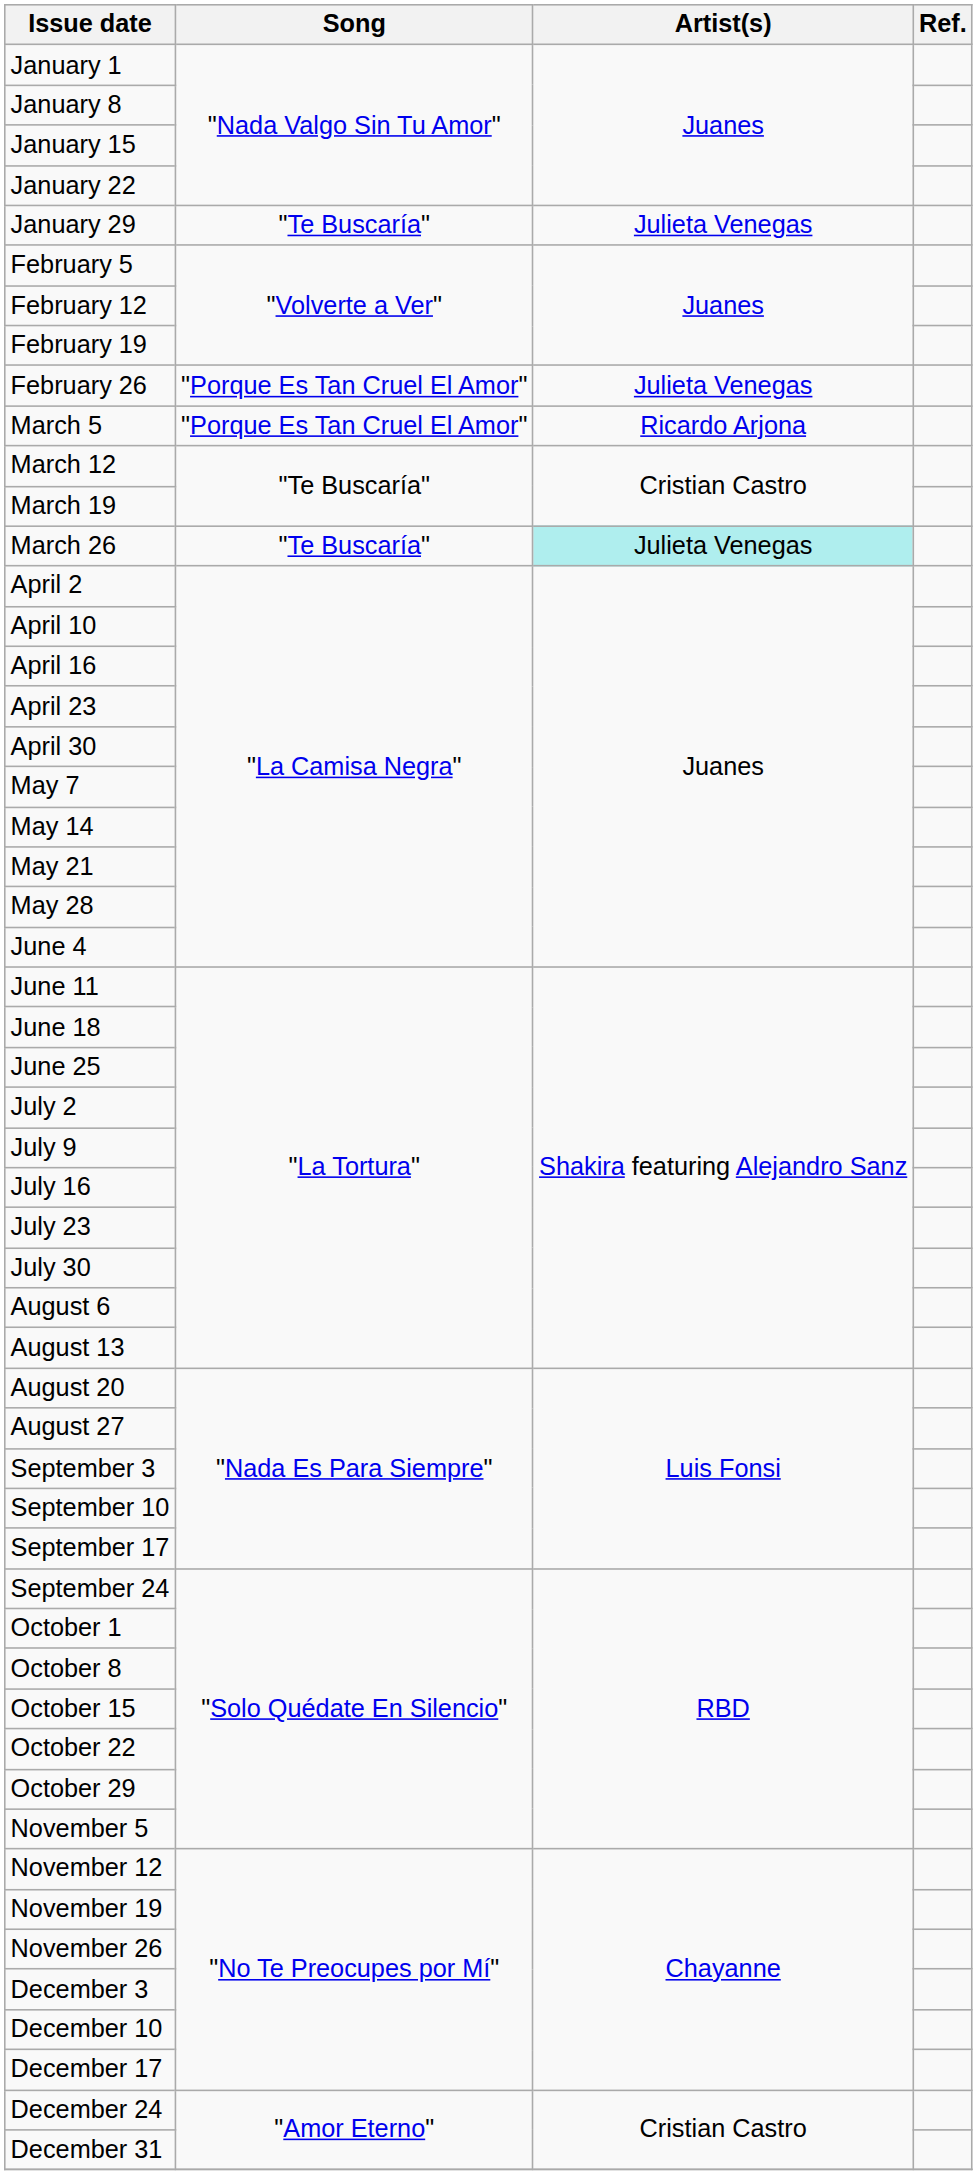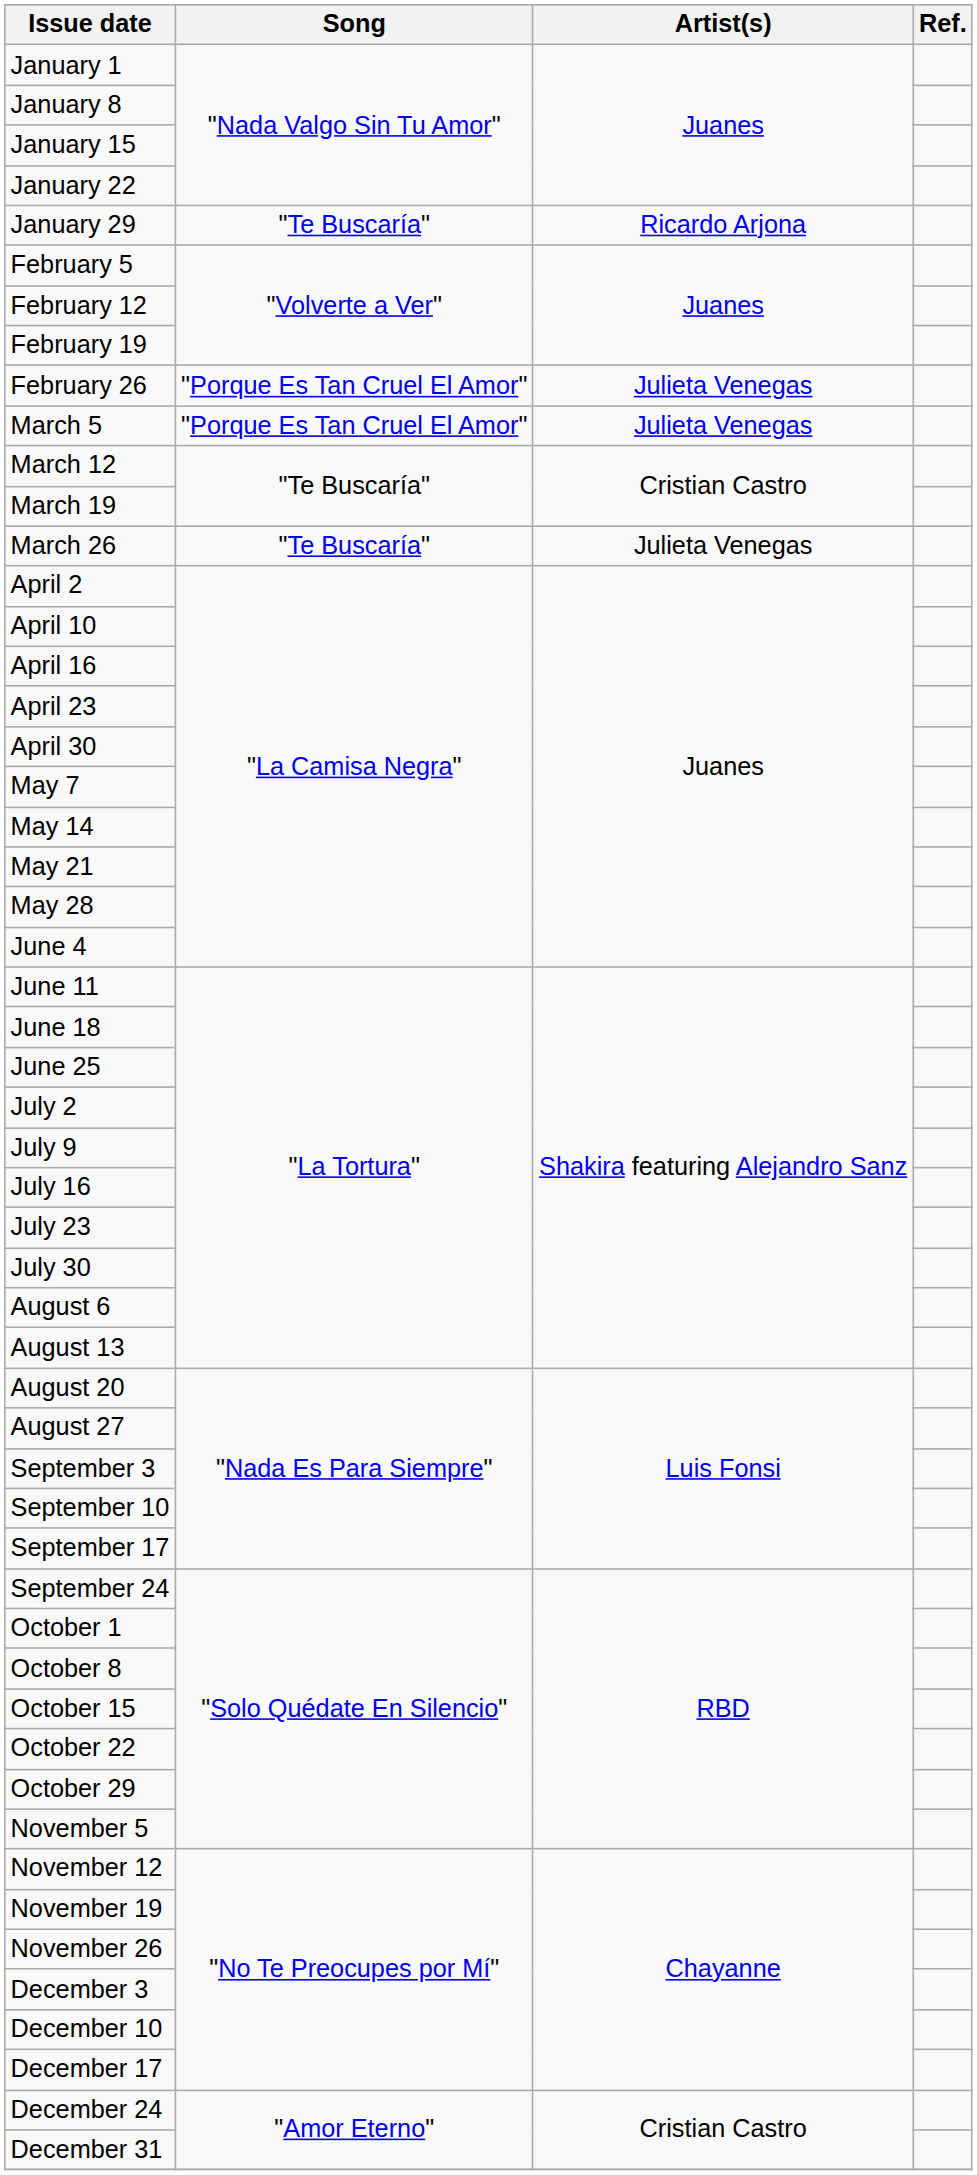January 29 | Artist(s): Julieta Venegas -> Ricardo Arjona
March 5 | Artist(s): Ricardo Arjona -> Julieta Venegas
March 26 | Artist(s): paleturquoise background -> no background
